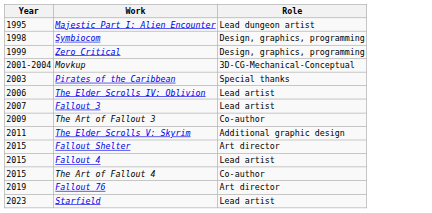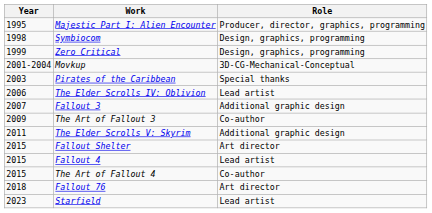Majestic Part I: Alien Encounter | Role: Lead dungeon artist -> Producer, director, graphics, programming
Fallout 3 | Role: Lead artist -> Additional graphic design
Fallout 76 | Year: 2019 -> 2018
